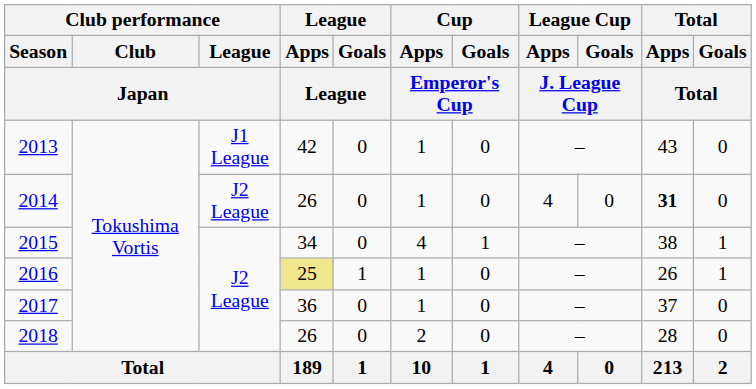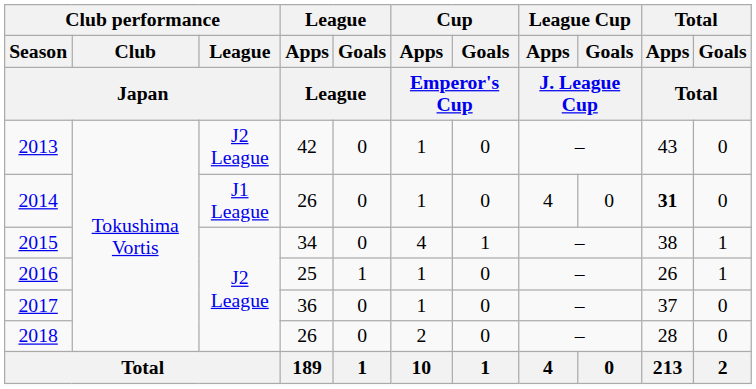2013 | Club performance / League / Japan: J1 League -> J2 League
2014 | Club performance / League / Japan: J2 League -> J1 League
2016 | League / Apps / League: khaki background -> no background
